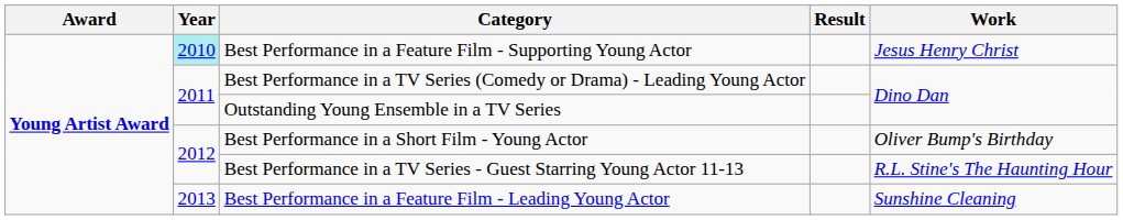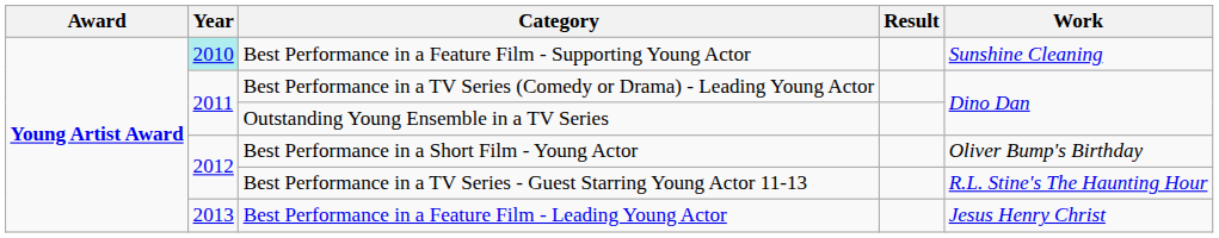Best Performance in a Feature Film - Supporting Young Actor | Work: Jesus Henry Christ -> Sunshine Cleaning
Best Performance in a Feature Film - Leading Young Actor | Work: Sunshine Cleaning -> Jesus Henry Christ
